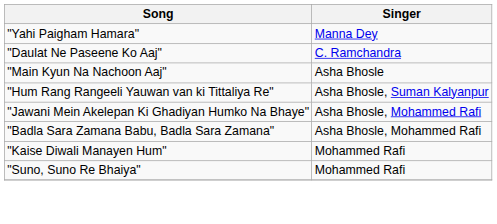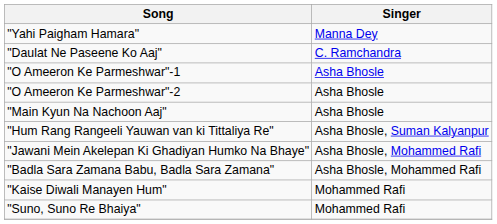+ row: "O Ameeron Ke Parmeshwar"-1 | Asha Bhosle
+ row: "O Ameeron Ke Parmeshwar"-2 | Asha Bhosle
